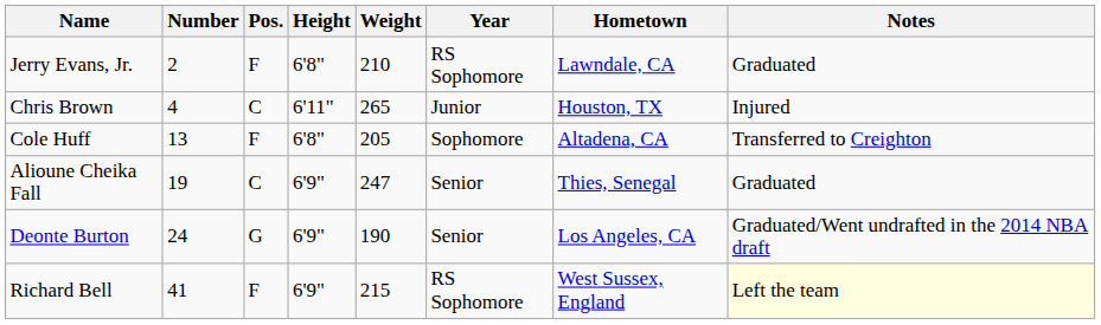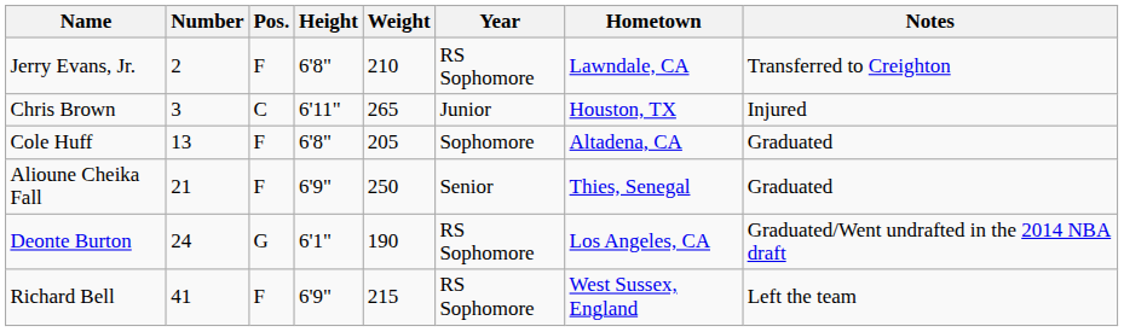Jerry Evans, Jr. | Notes: Graduated -> Transferred to Creighton
Chris Brown | Number: 4 -> 3
Cole Huff | Notes: Transferred to Creighton -> Graduated
Alioune Cheika Fall | Number: 19 -> 21
Alioune Cheika Fall | Pos.: C -> F
Alioune Cheika Fall | Weight: 247 -> 250
Deonte Burton | Height: 6'9" -> 6'1"
Deonte Burton | Year: Senior -> RS Sophomore
Richard Bell | Notes: lightyellow background -> no background
